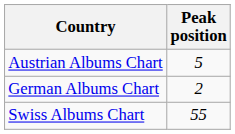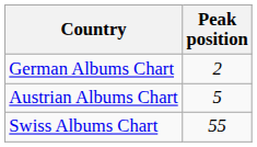rows swapped: Austrian Albums Chart <-> German Albums Chart
